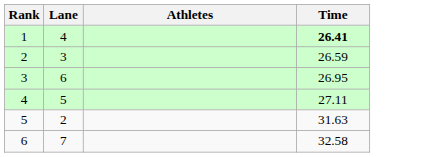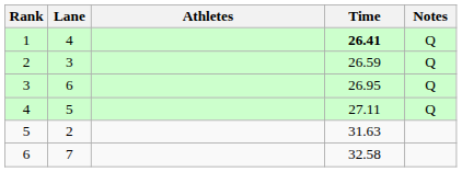+ column: Notes | Q | Q | Q | Q
